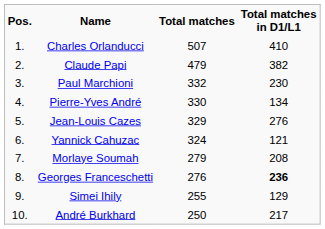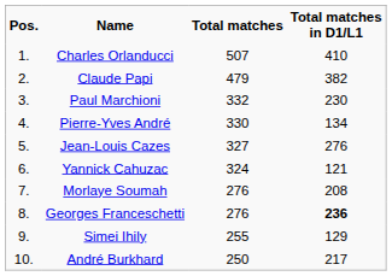Jean-Louis Cazes | Total matches: 329 -> 327
Morlaye Soumah | Total matches: 279 -> 276
